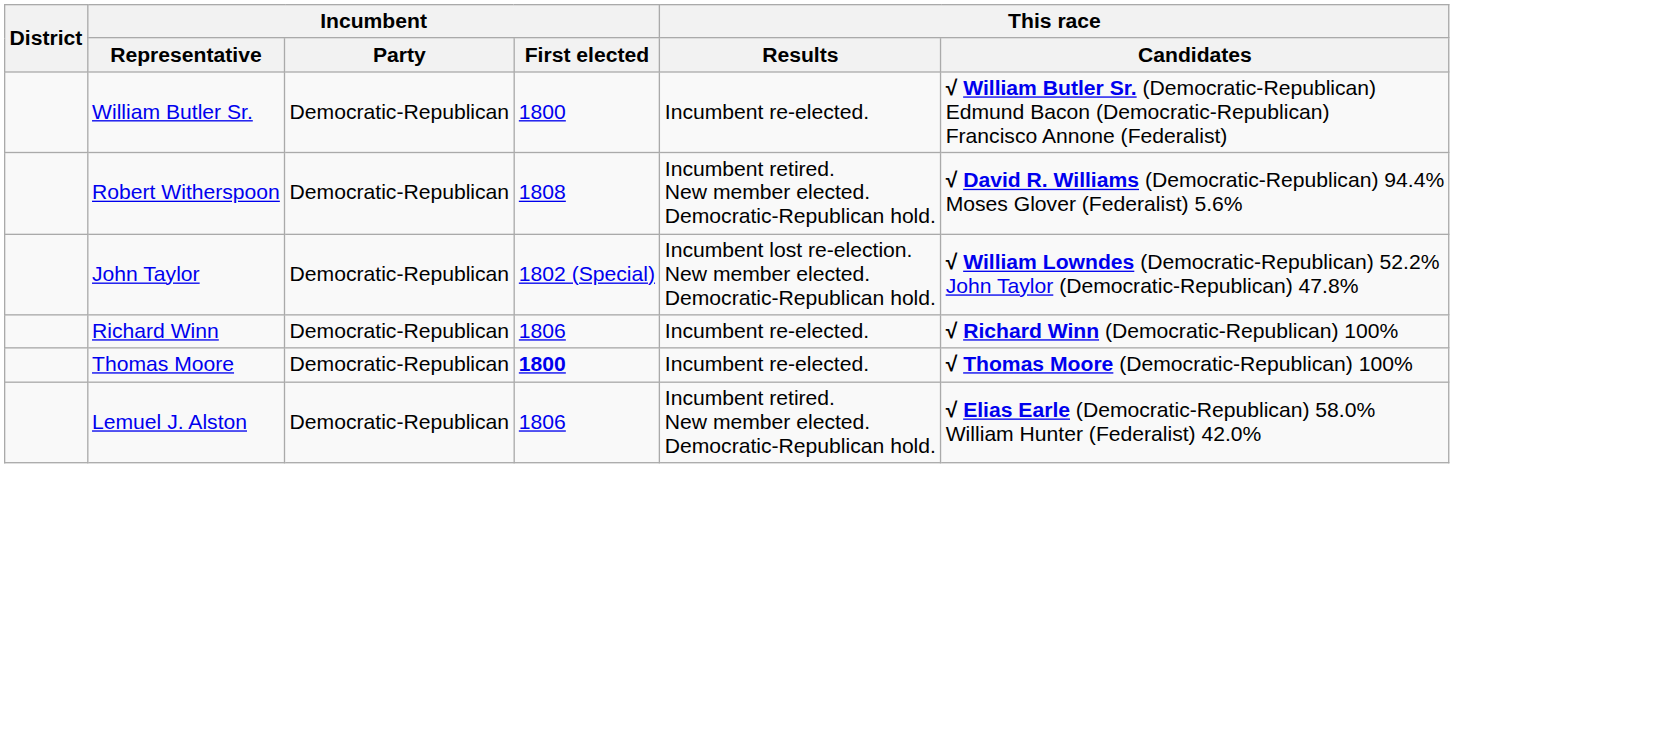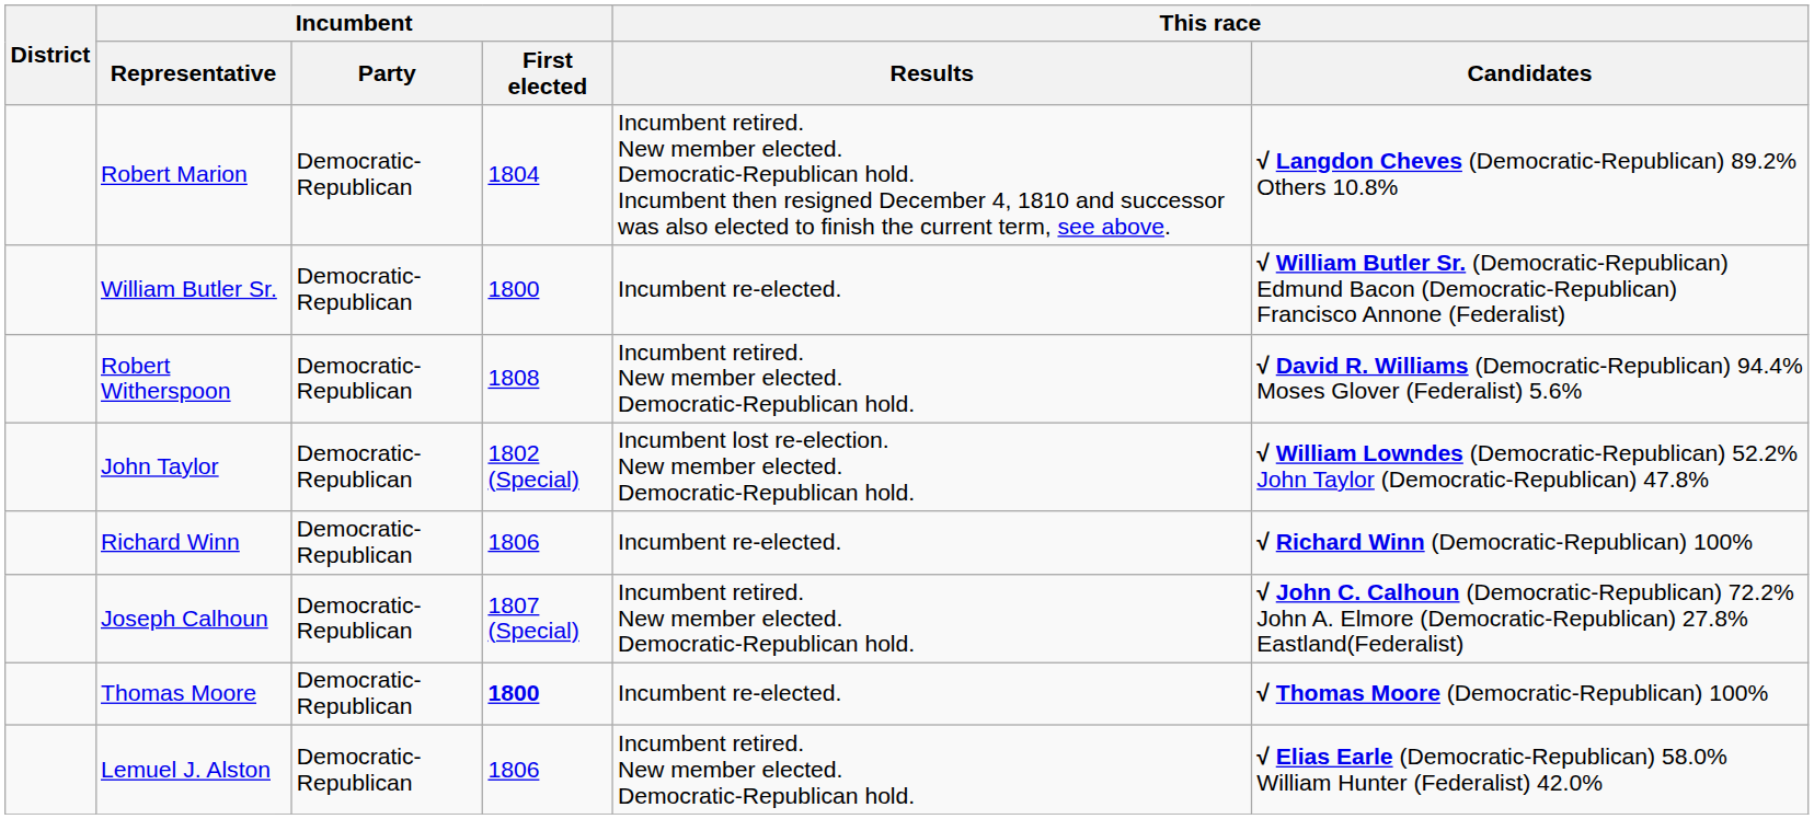+ row: Robert Marion | Democratic-Republican | 1804 | Incumbent retired. New member elected. Democratic-Republican hold. Incumbent then resigned December 4, 1810 and successor was also elected to finish the current term, see above. | √ Langdon Cheves (Democratic-Republican) 89.2% Others 10.8%
+ row: Joseph Calhoun | Democratic-Republican | 1807 (Special) | Incumbent retired. New member elected. Democratic-Republican hold. | √ John C. Calhoun (Democratic-Republican) 72.2% John A. Elmore (Democratic-Republican) 27.8% Eastland(Federalist)
